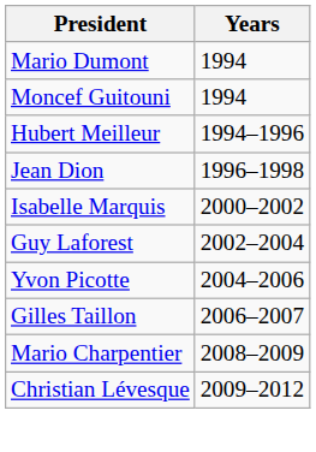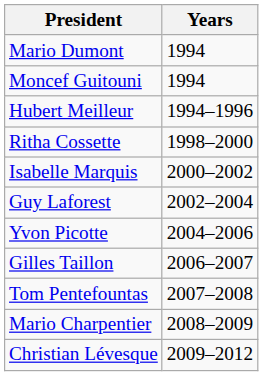- row: Jean Dion | 1996–1998
+ row: Ritha Cossette | 1998–2000
+ row: Tom Pentefountas | 2007–2008
